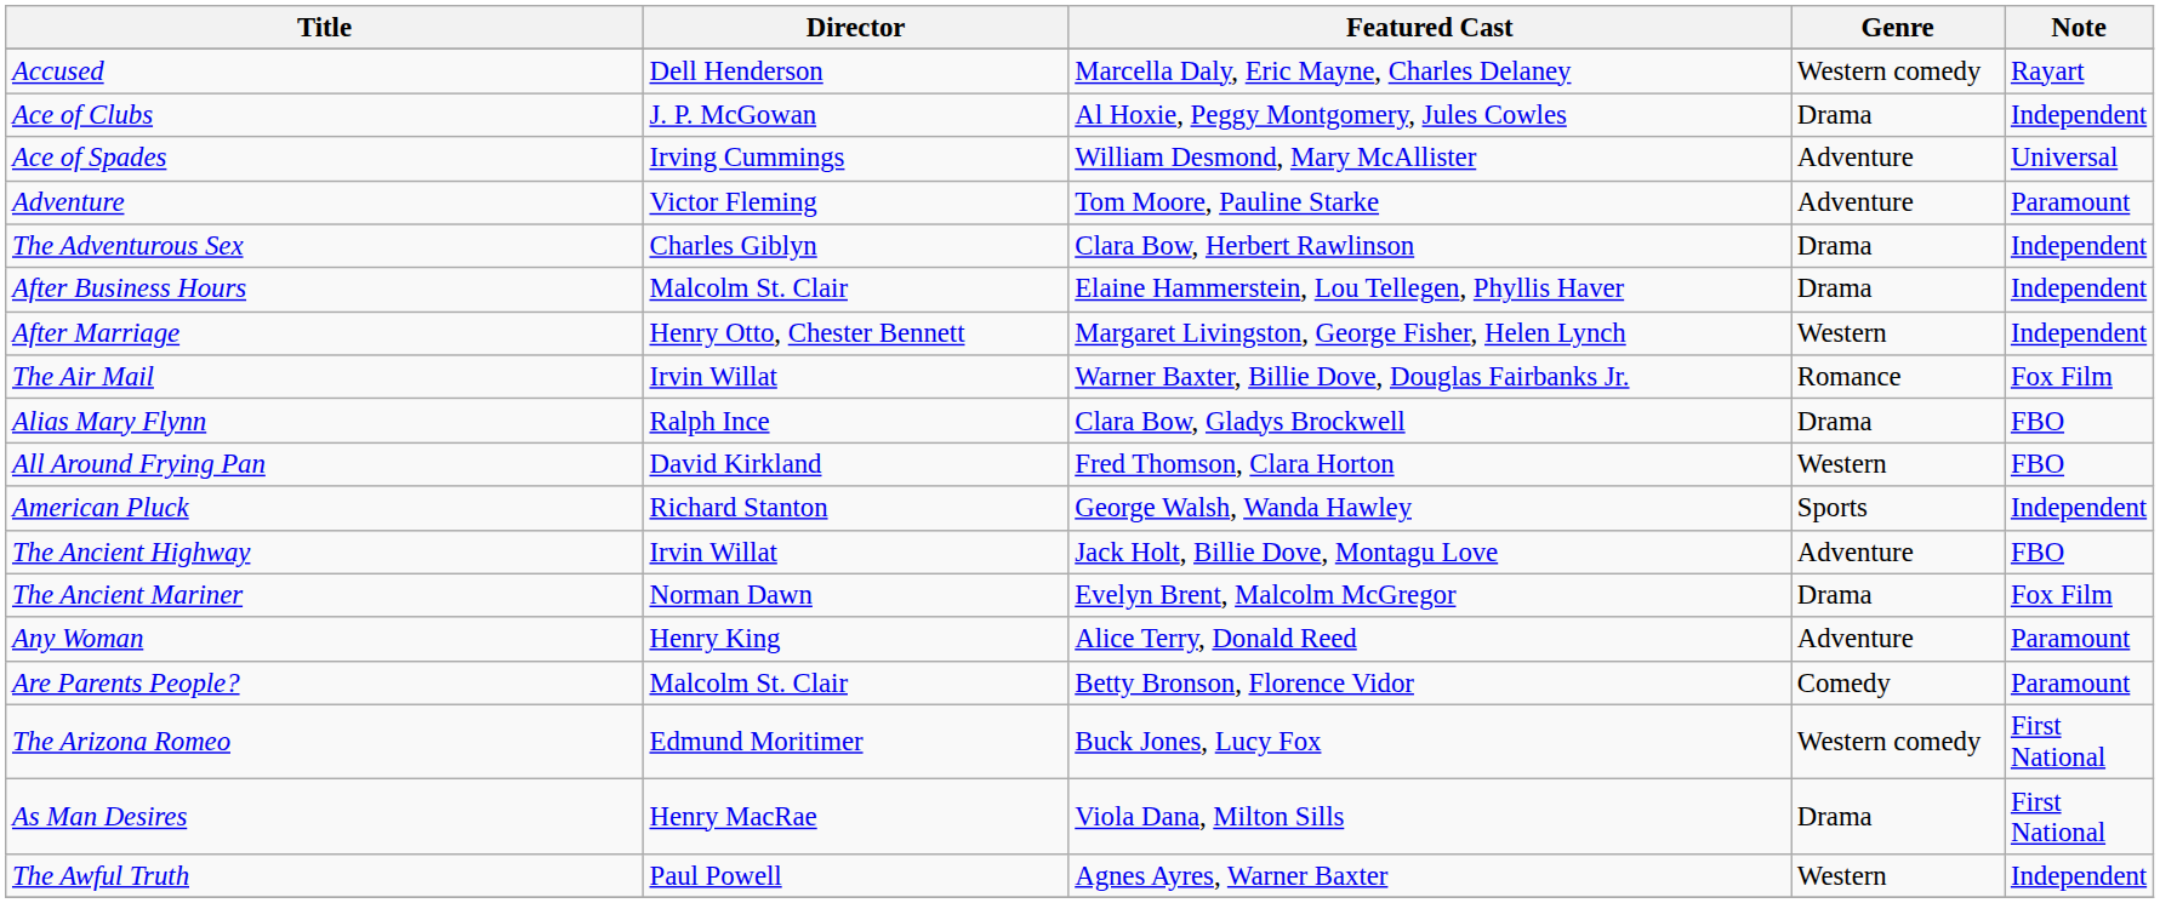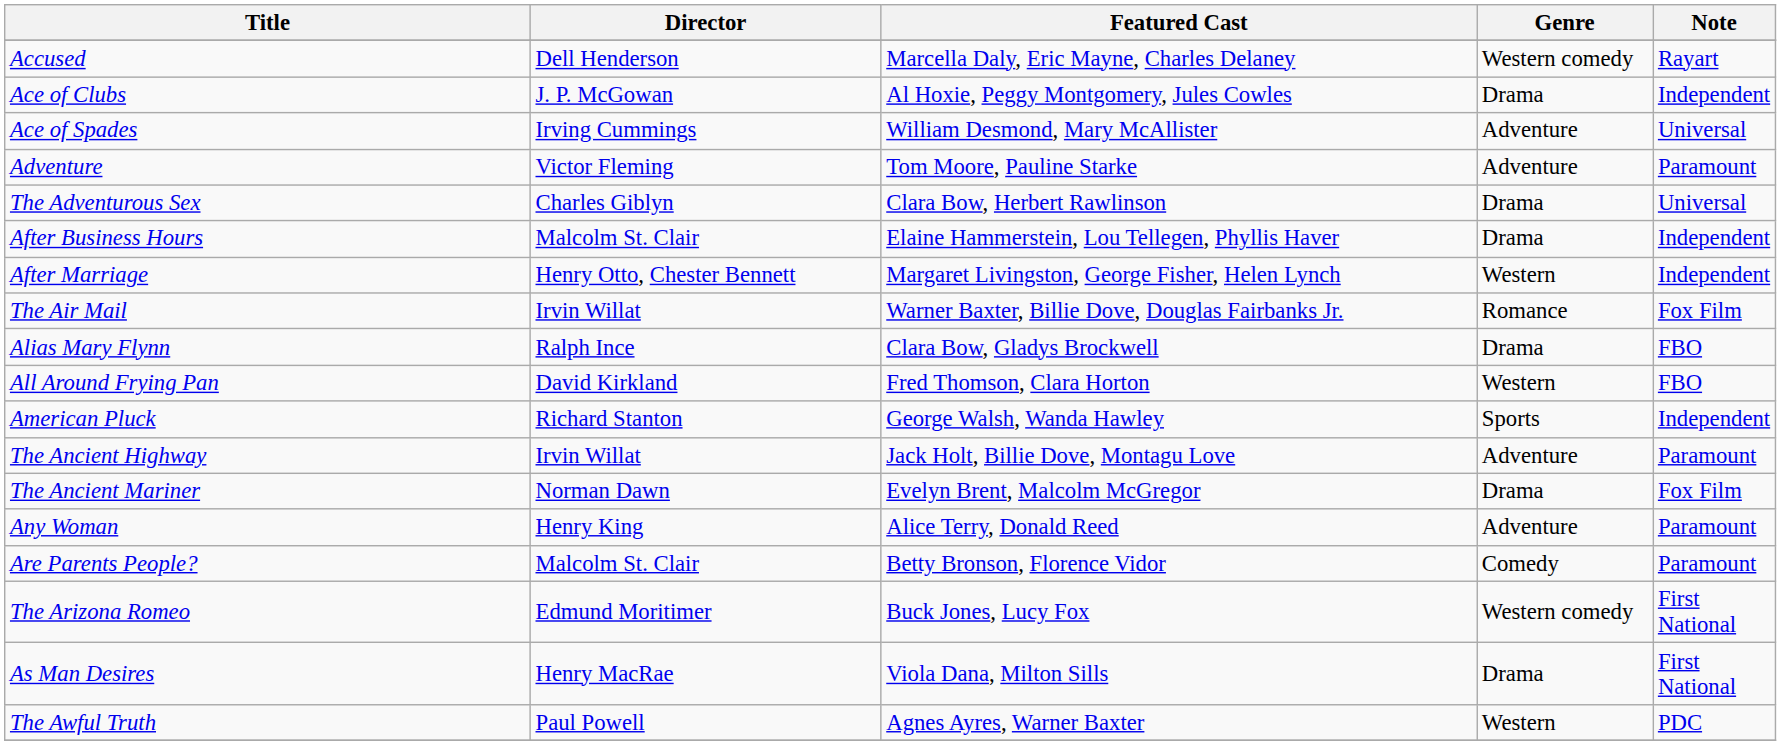The Adventurous Sex | Note: Independent -> Universal
The Ancient Highway | Note: FBO -> Paramount
The Awful Truth | Note: Independent -> PDC
